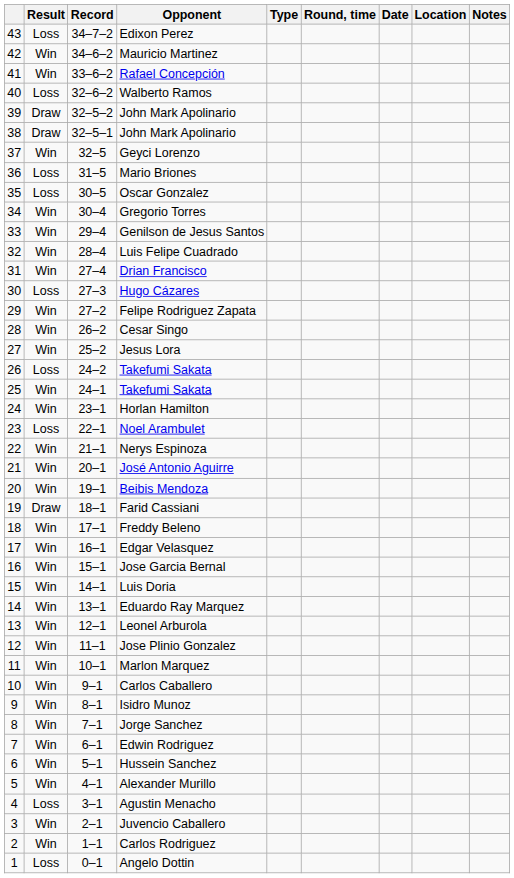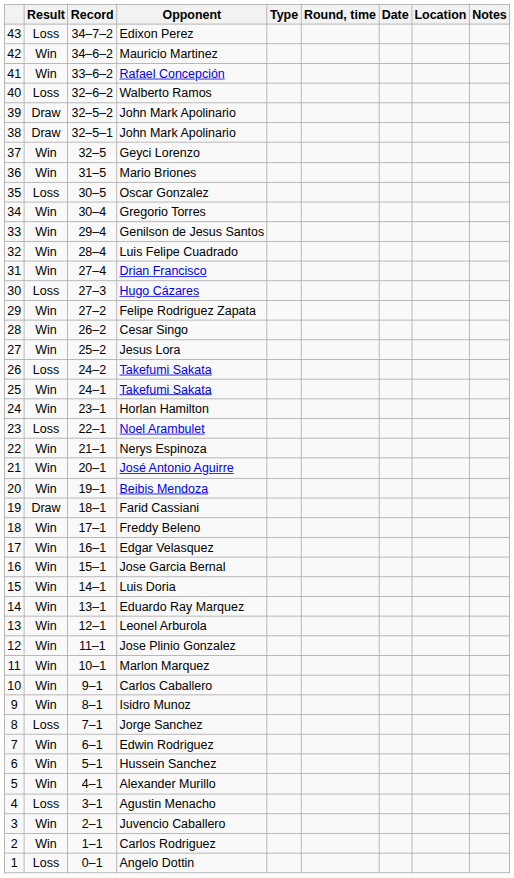Mario Briones | Result: Loss -> Win
Jorge Sanchez | Result: Win -> Loss
